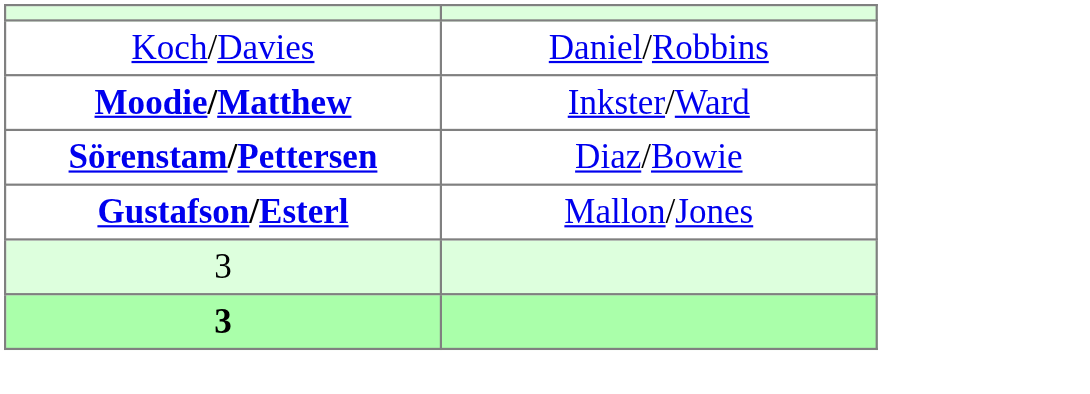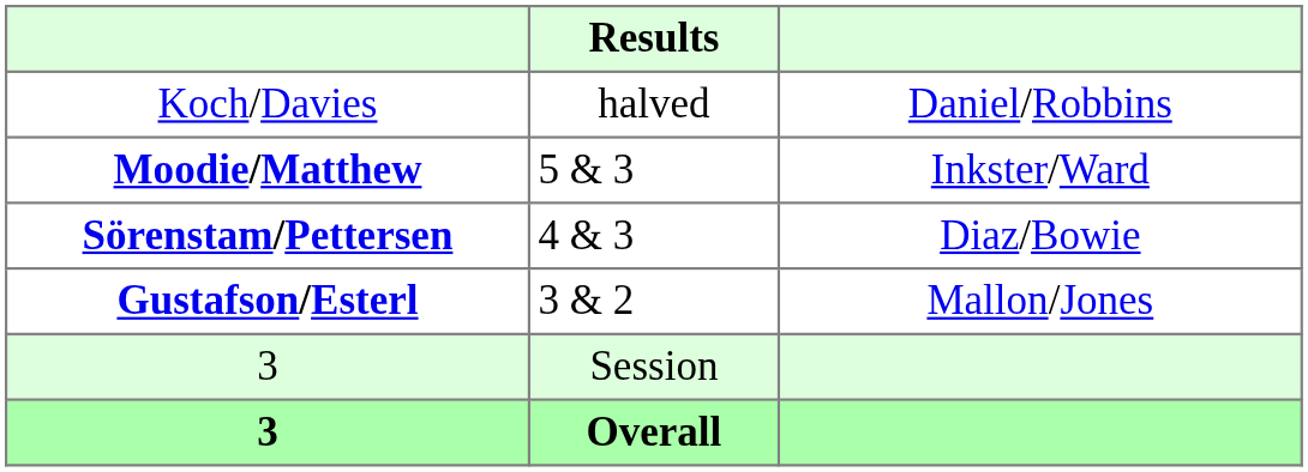+ column: Results | halved | 5 & 3 | 4 & 3 | 3 & 2 | Session | Overall
